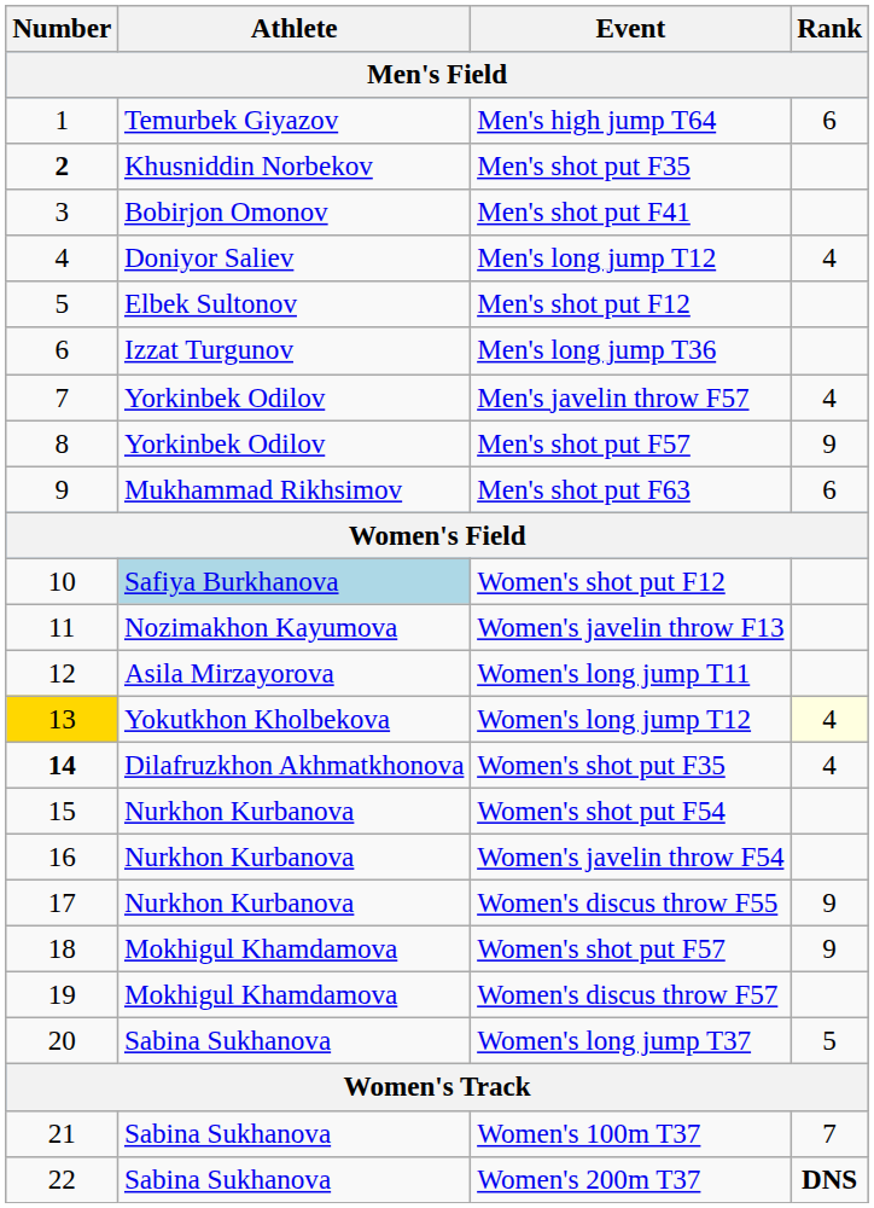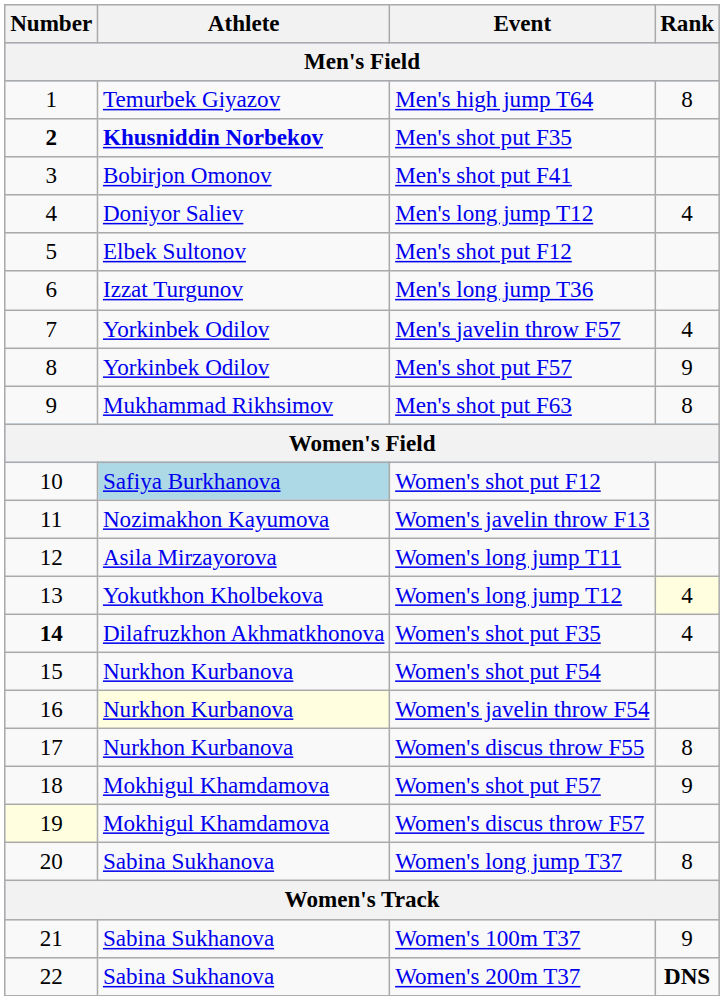Men's high jump T64 | Rank: 6 -> 8
Men's shot put F35 | Athlete: normal -> bold
Men's shot put F63 | Rank: 6 -> 8
Women's long jump T12 | Number: gold background -> no background
Women's javelin throw F54 | Athlete: no background -> lightyellow background
Women's discus throw F55 | Rank: 9 -> 8
Women's discus throw F57 | Number: no background -> lightyellow background
Women's long jump T37 | Rank: 5 -> 8
Women's 100m T37 | Rank: 7 -> 9
